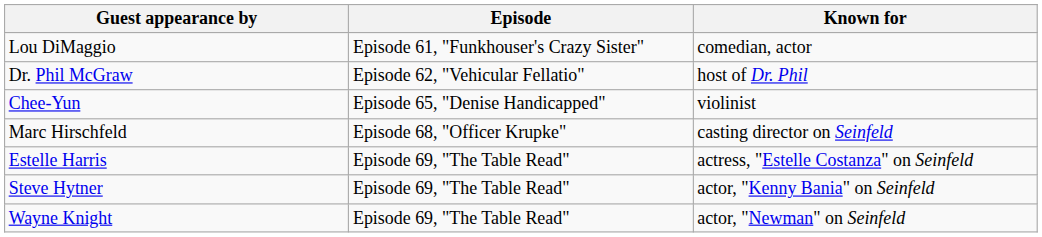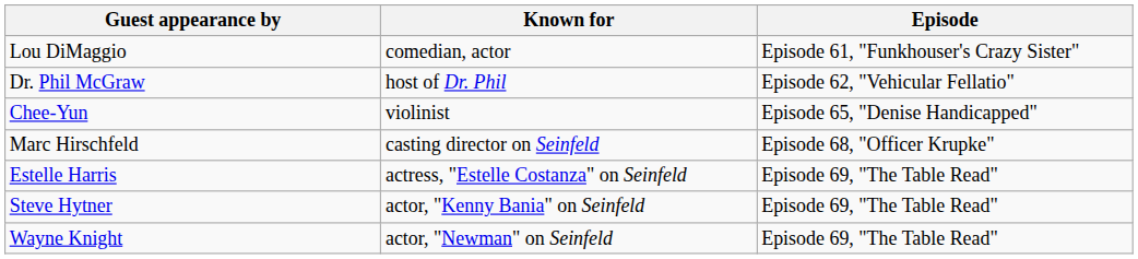columns swapped: Known for <-> Episode
